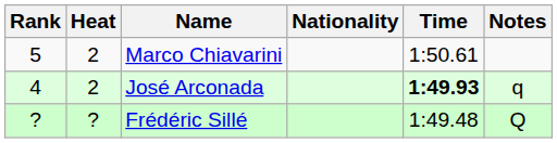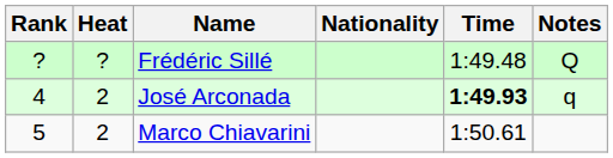rows swapped: Frédéric Sillé <-> Marco Chiavarini
